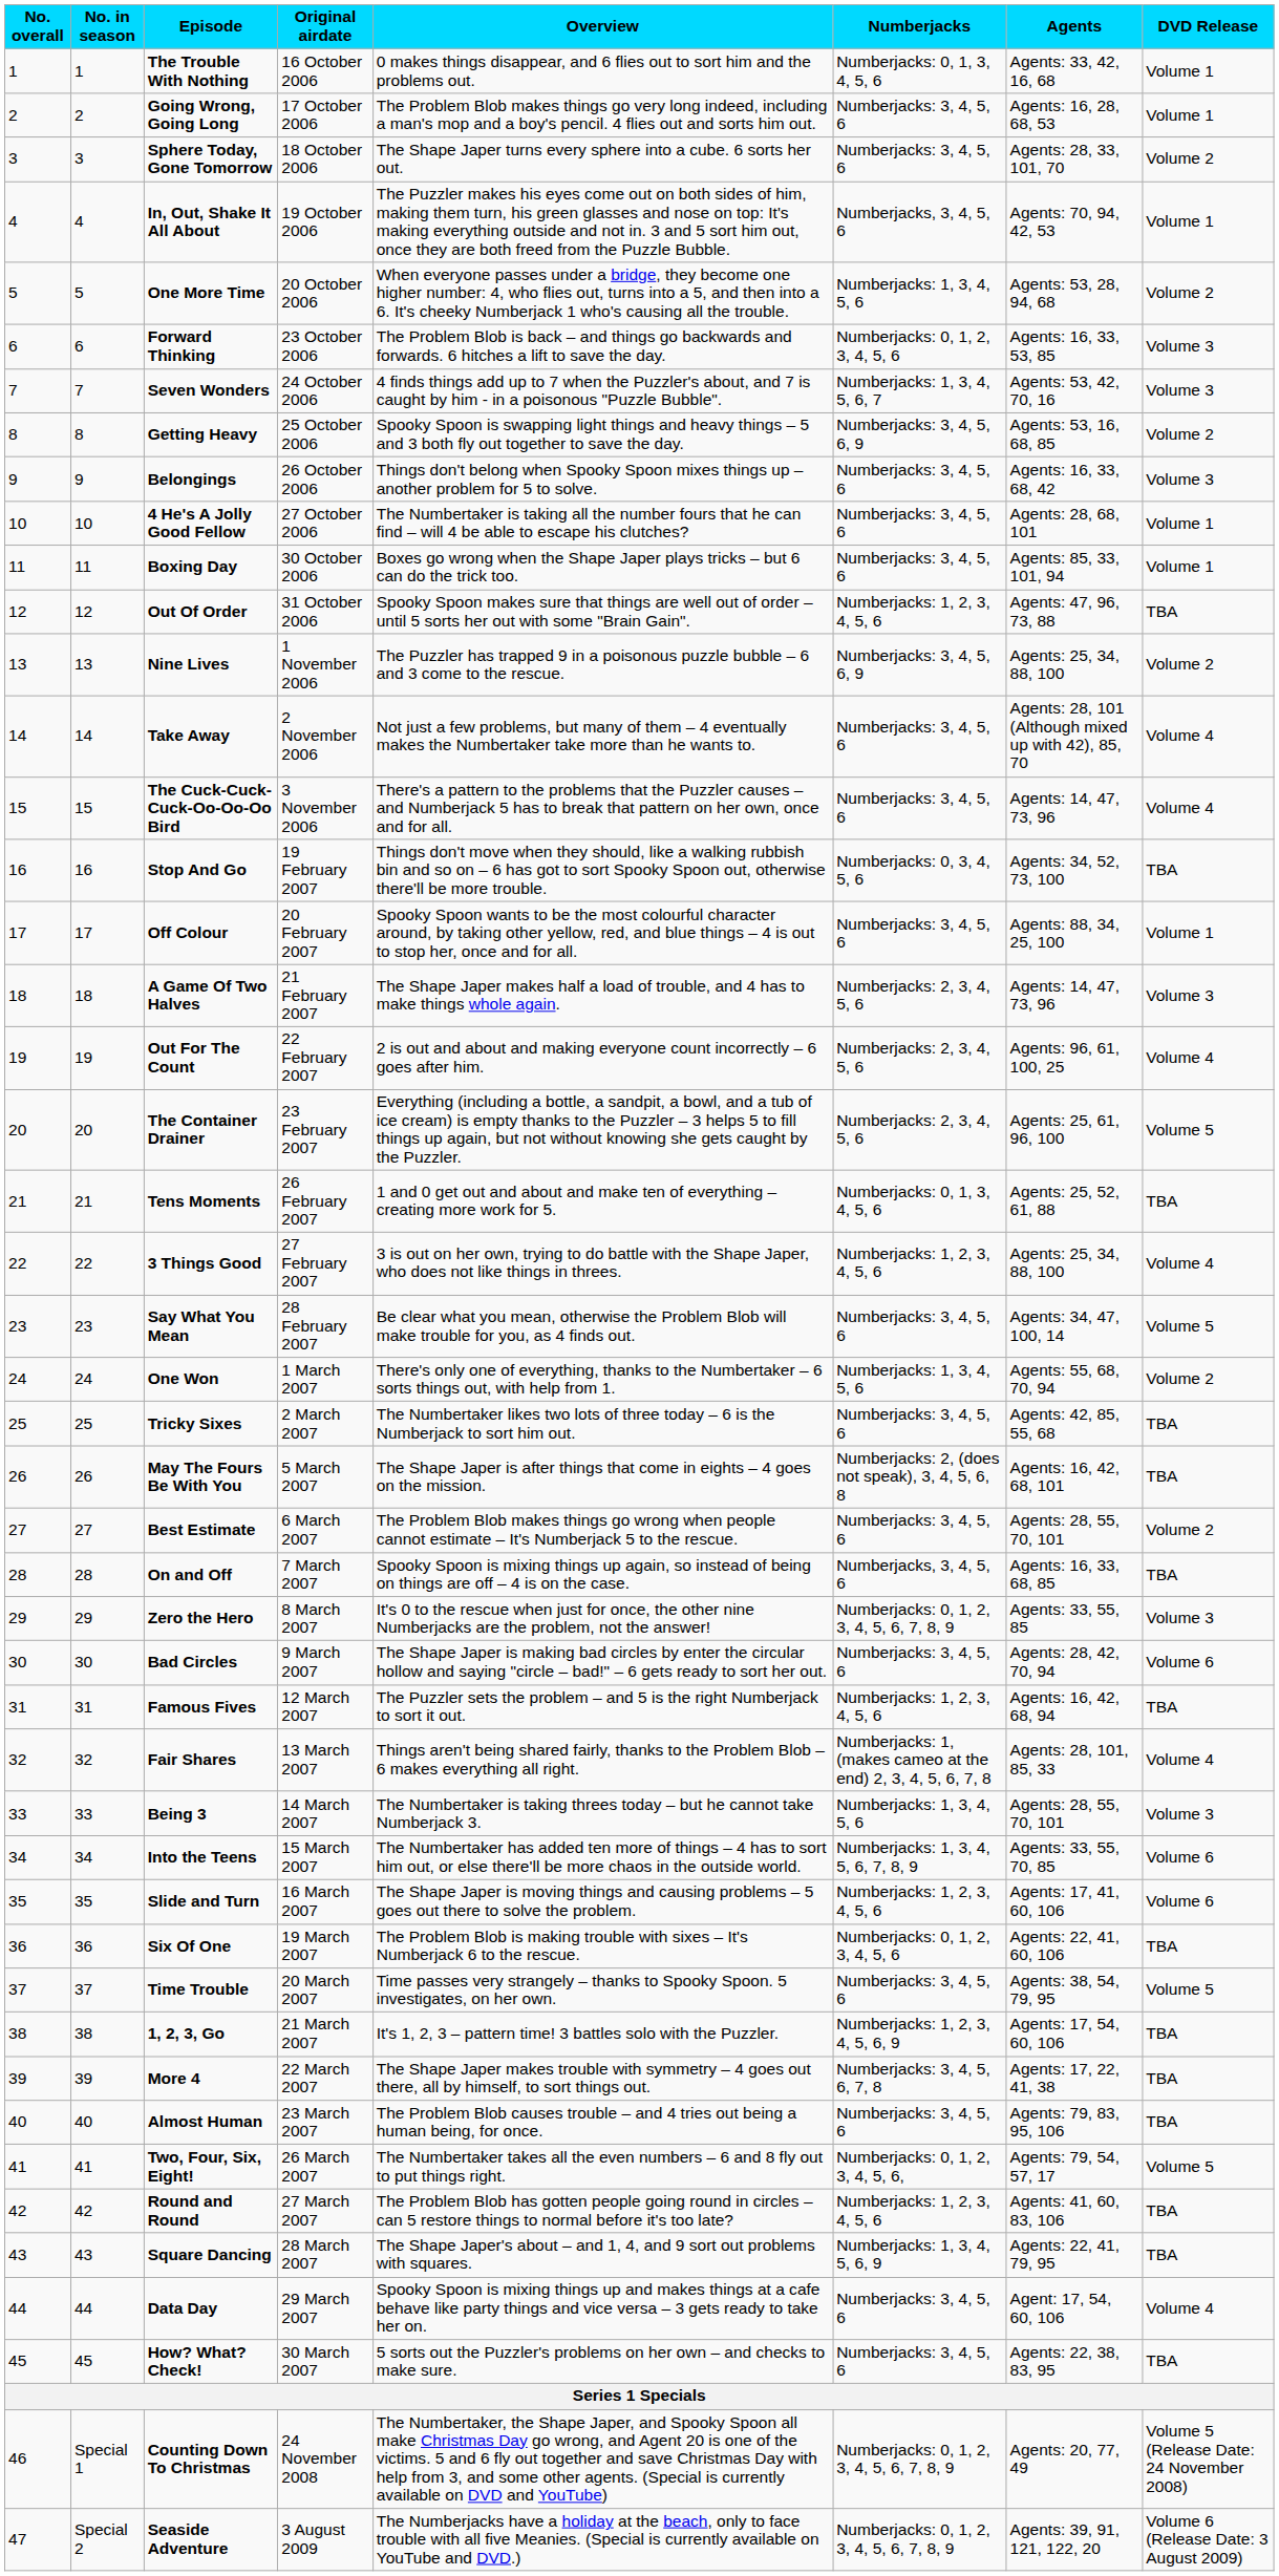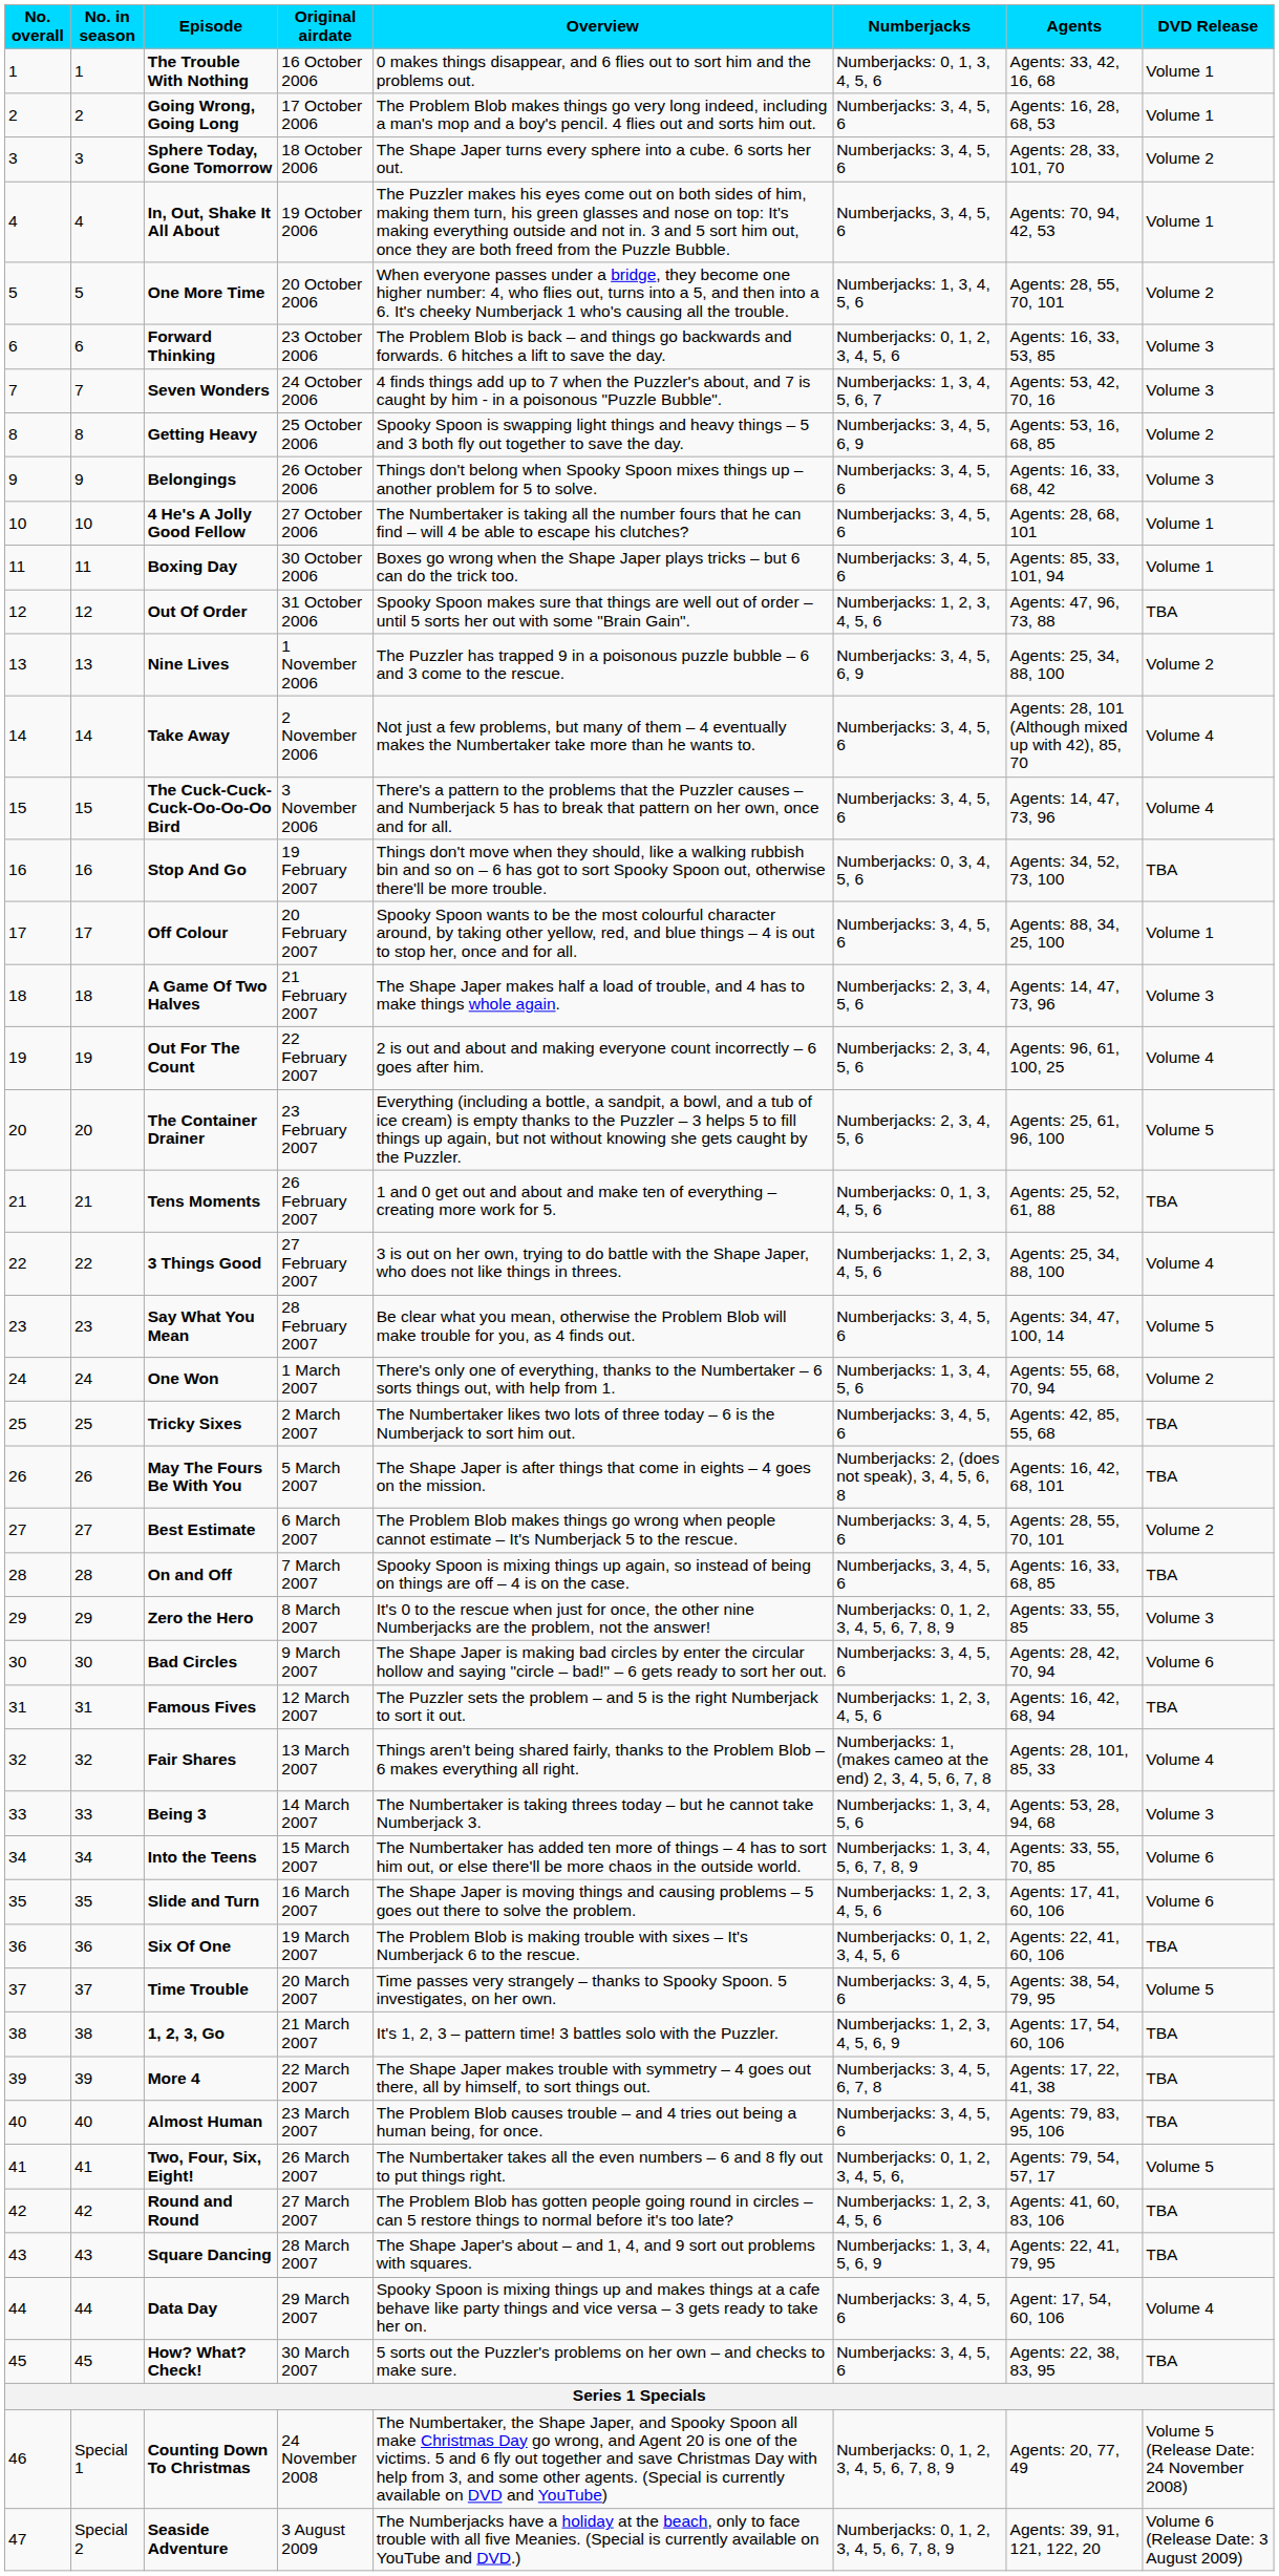One More Time | Agents: Agents: 53, 28, 94, 68 -> Agents: 28, 55, 70, 101
Being 3 | Agents: Agents: 28, 55, 70, 101 -> Agents: 53, 28, 94, 68
